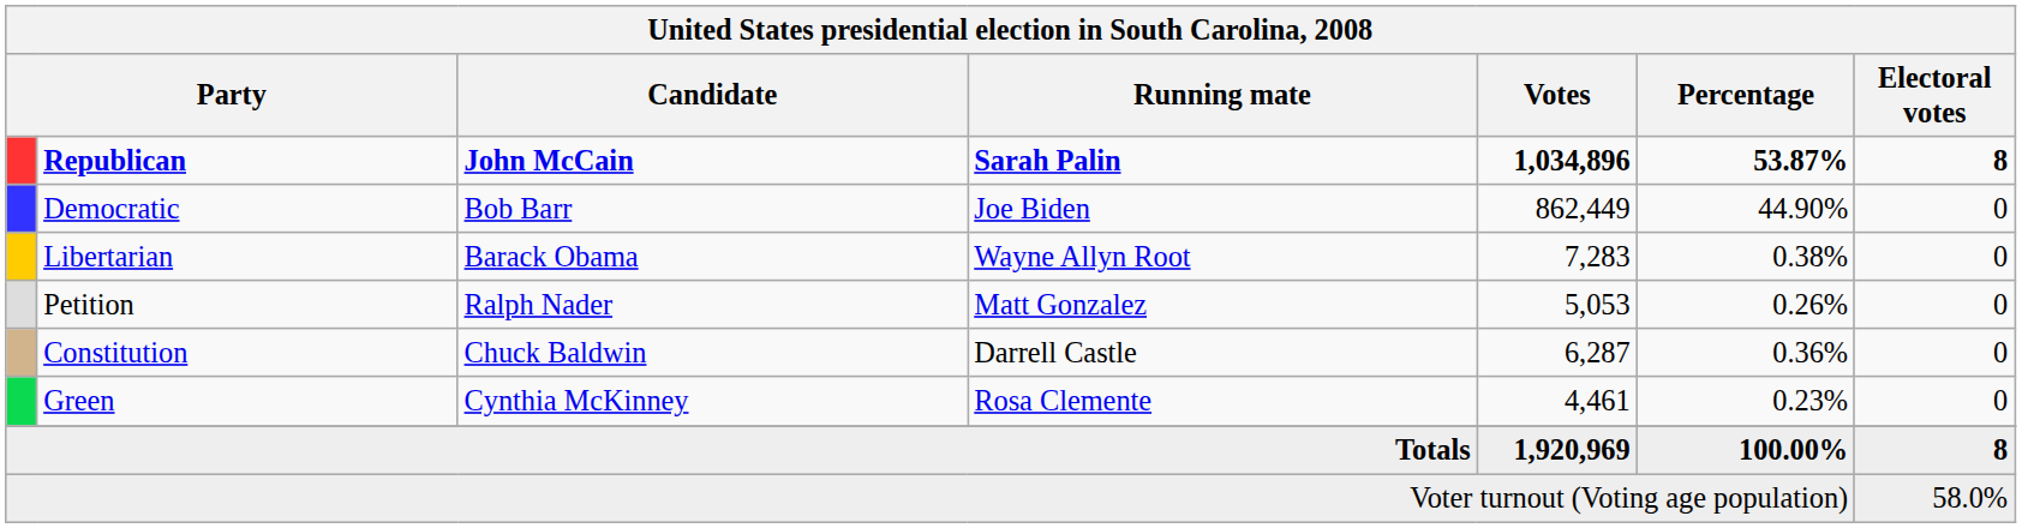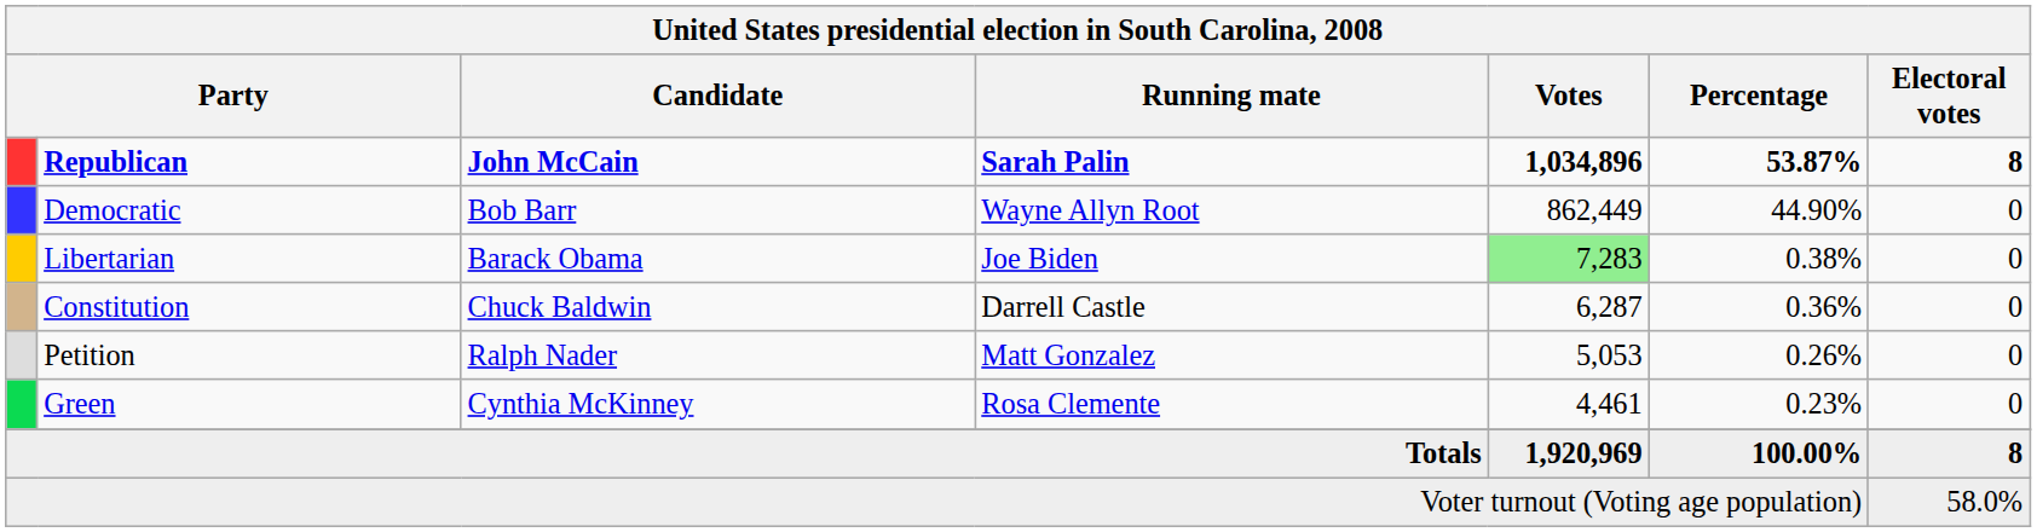Democratic | Running mate: Joe Biden -> Wayne Allyn Root
Libertarian | Running mate: Wayne Allyn Root -> Joe Biden
Libertarian | Votes: no background -> lightgreen background
rows swapped: Constitution <-> Petition
